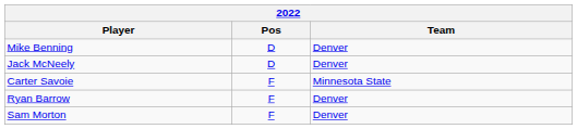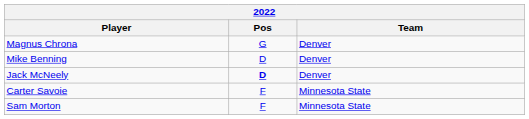+ row: Magnus Chrona | G | Denver
Jack McNeely | Pos: normal -> bold
- row: Ryan Barrow | F | Denver
Sam Morton | Team: Denver -> Minnesota State
